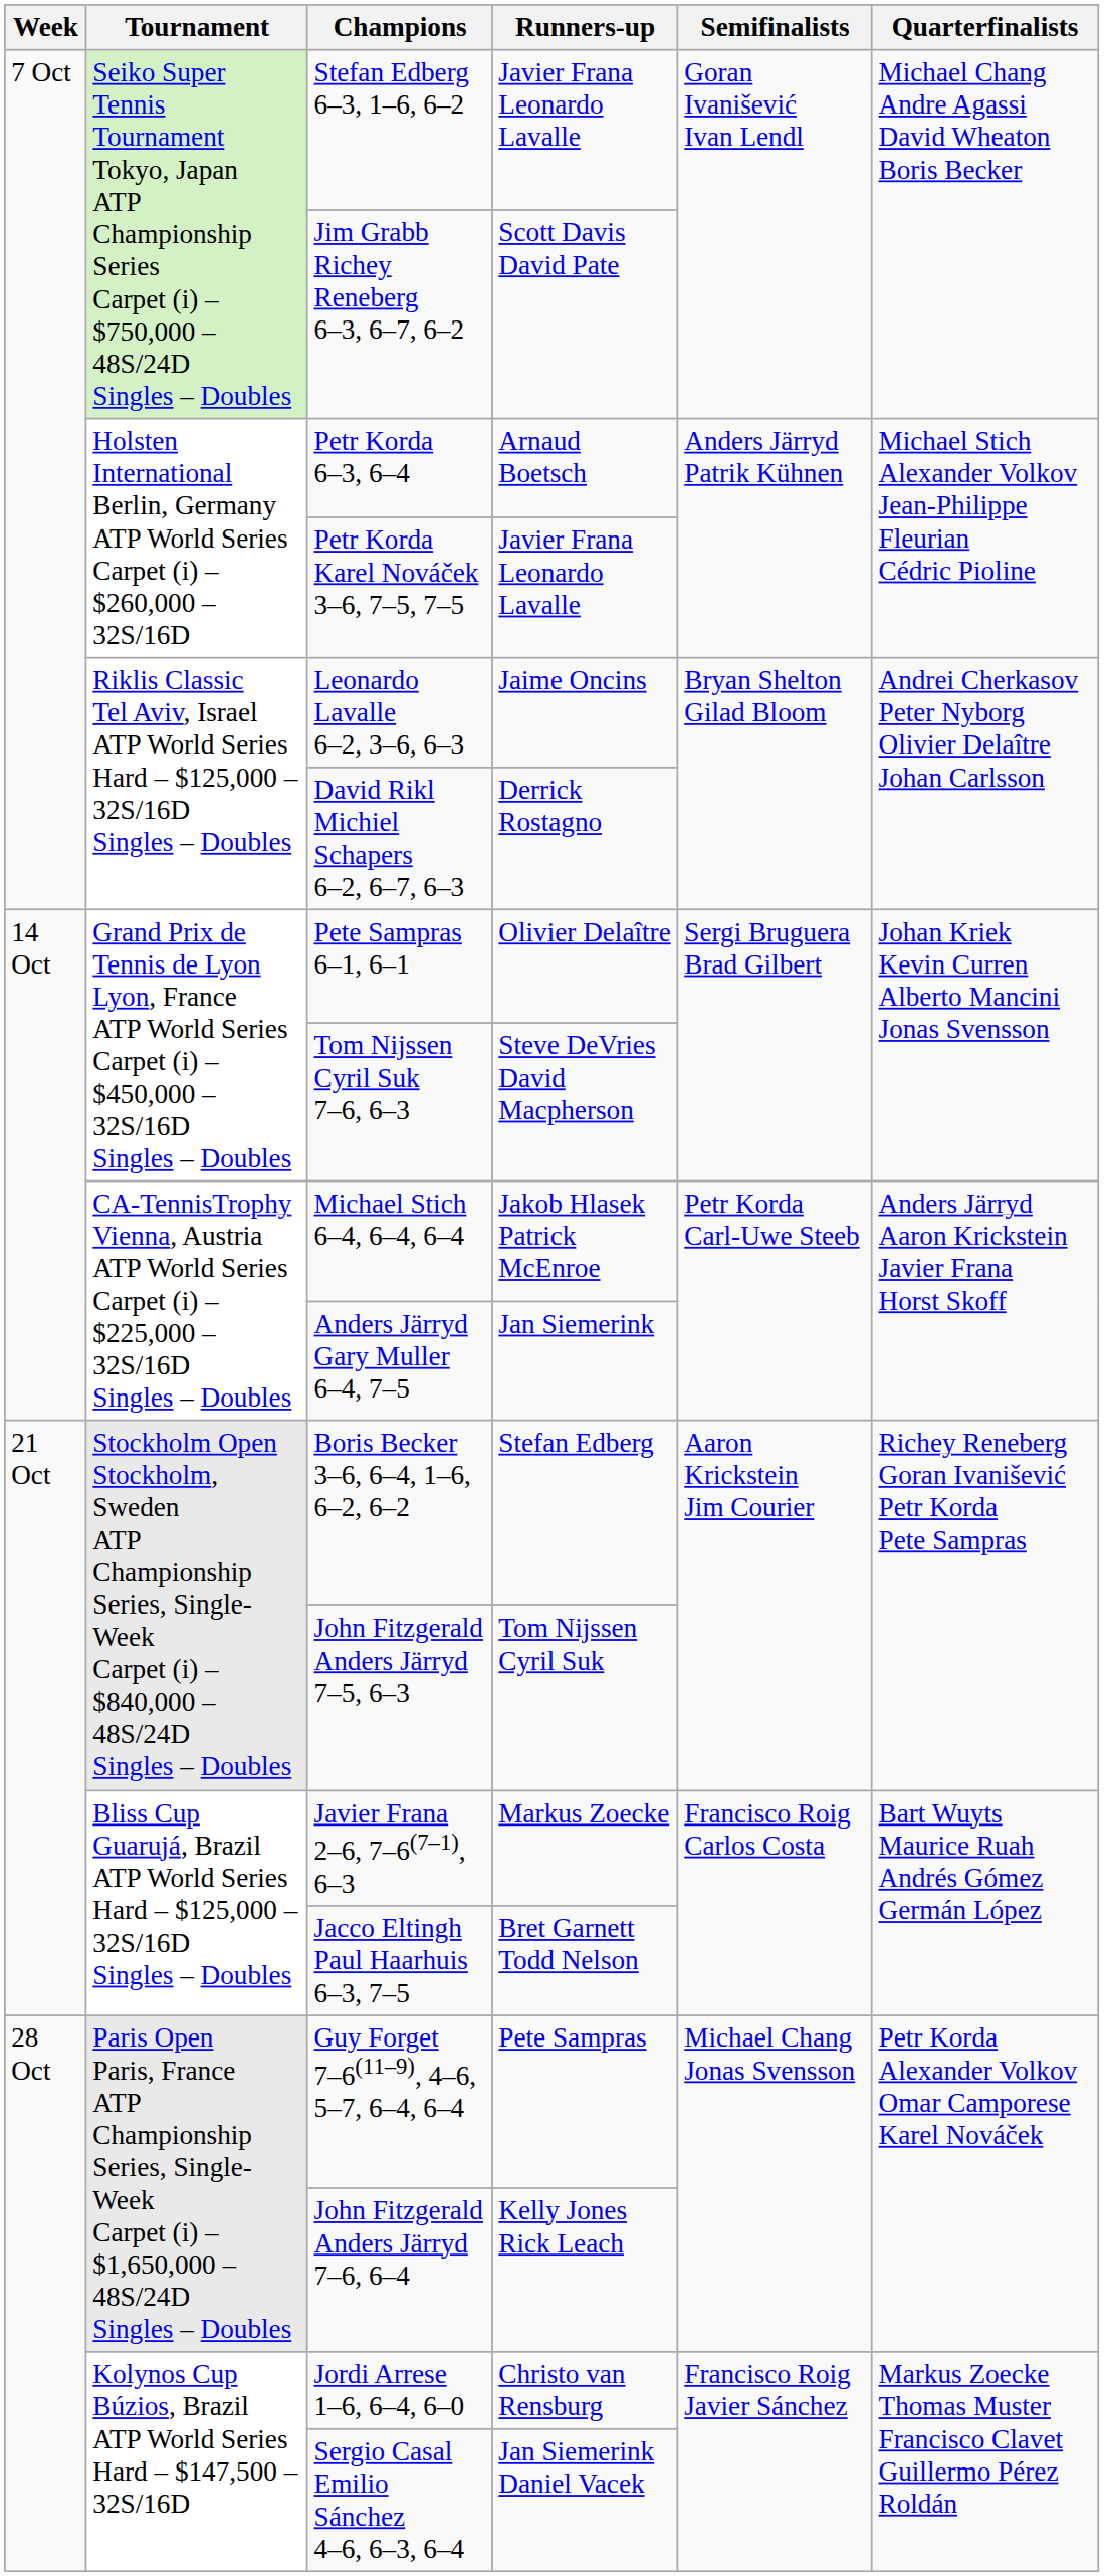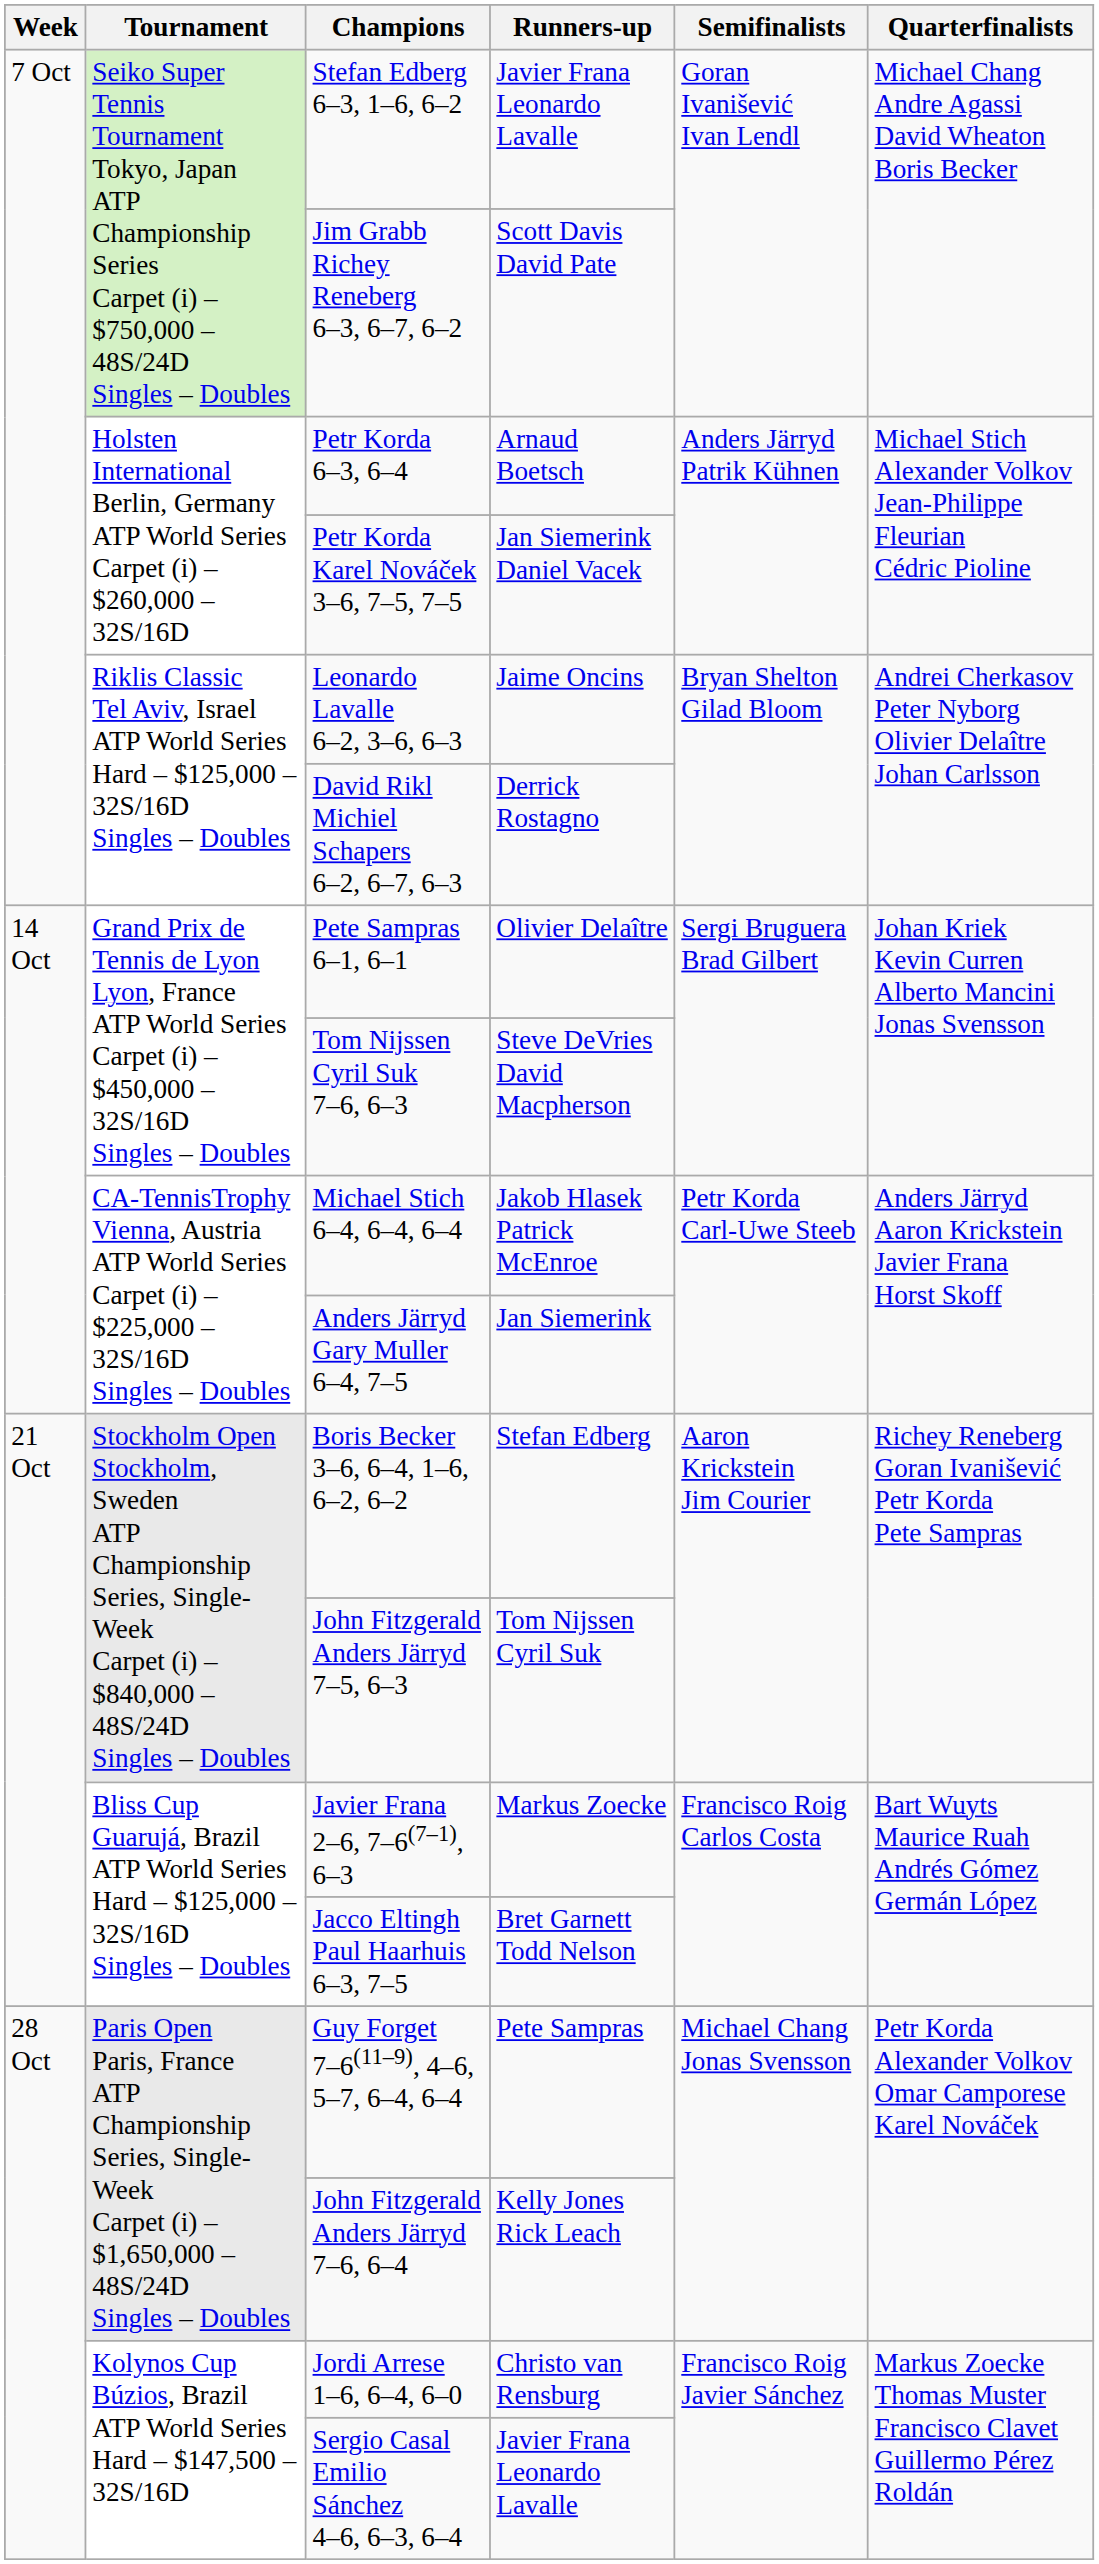Petr Korda Karel Nováček 3–6, 7–5, 7–5 | Runners-up: Javier Frana Leonardo Lavalle -> Jan Siemerink Daniel Vacek
Sergio Casal Emilio Sánchez 4–6, 6–3, 6–4 | Runners-up: Jan Siemerink Daniel Vacek -> Javier Frana Leonardo Lavalle
